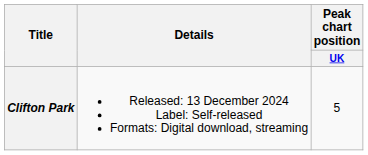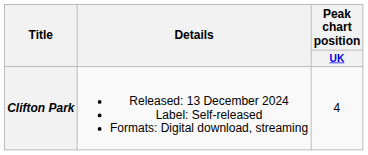Clifton Park | Peak chart position / UK: 5 -> 4
